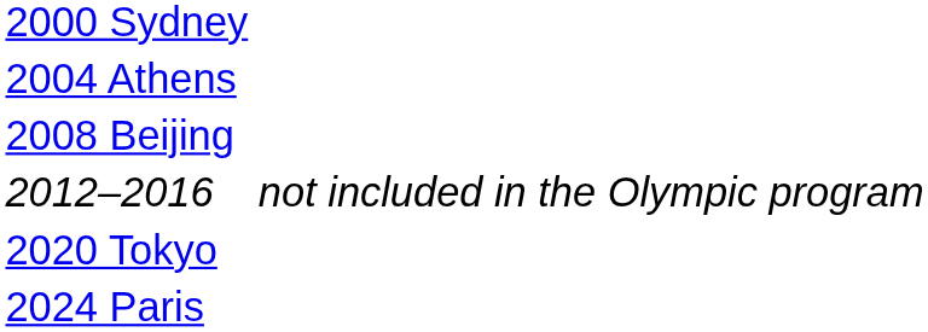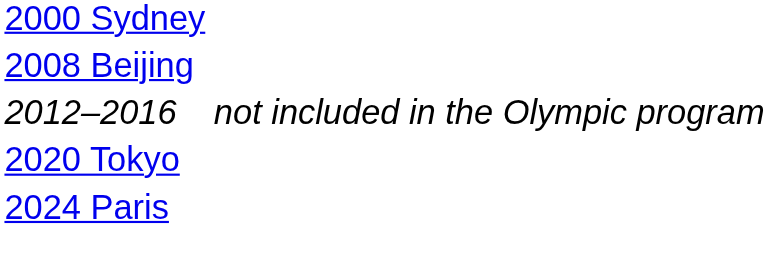- row: 2004 Athens
